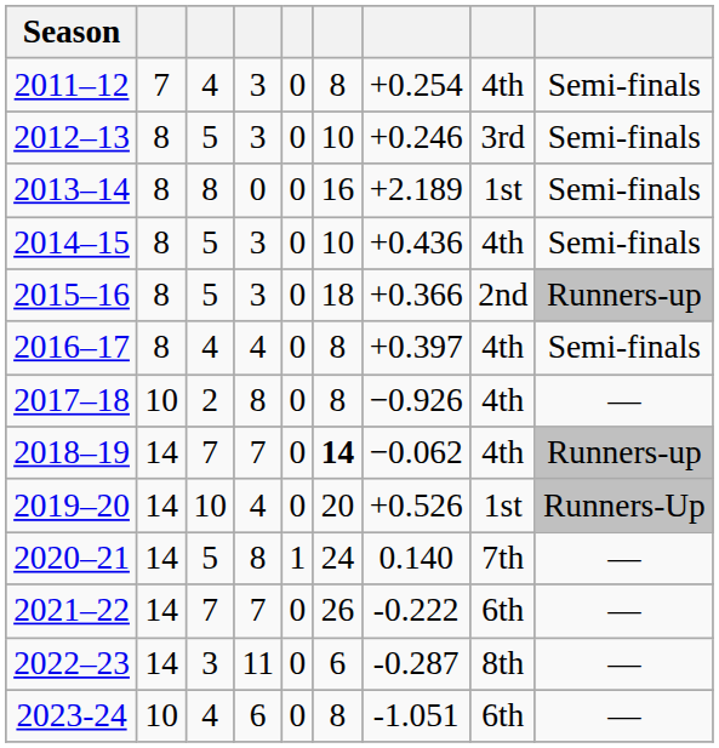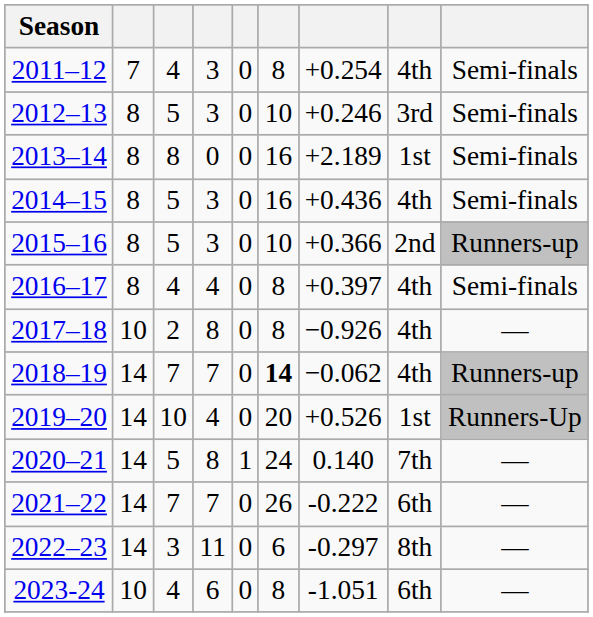2014–15 | column 6: 10 -> 16
2015–16 | column 6: 18 -> 10
2022–23 | column 7: -0.287 -> -0.297
